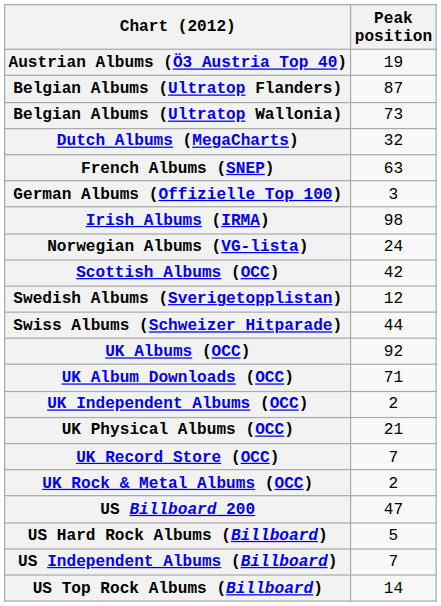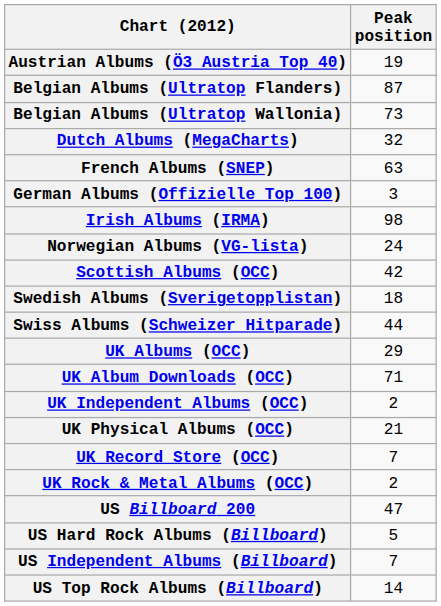Swedish Albums (Sverigetopplistan) | Peak position: 12 -> 18
UK Albums (OCC) | Peak position: 92 -> 29
